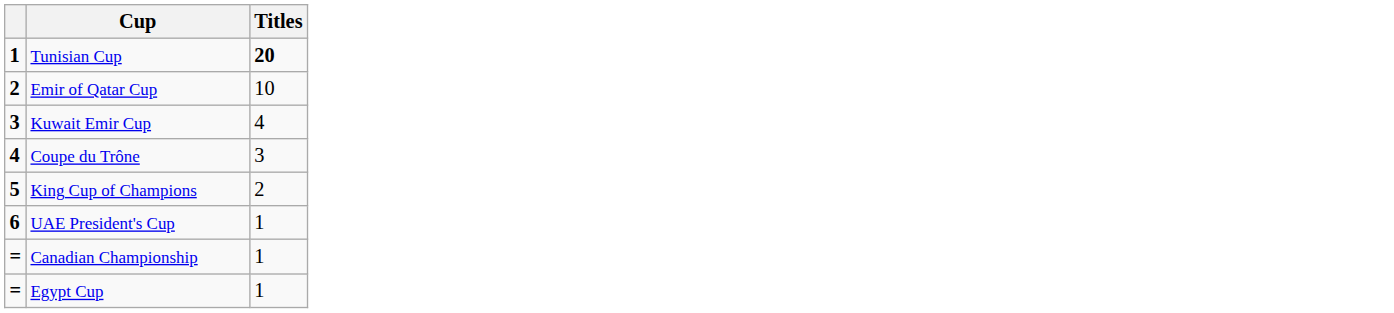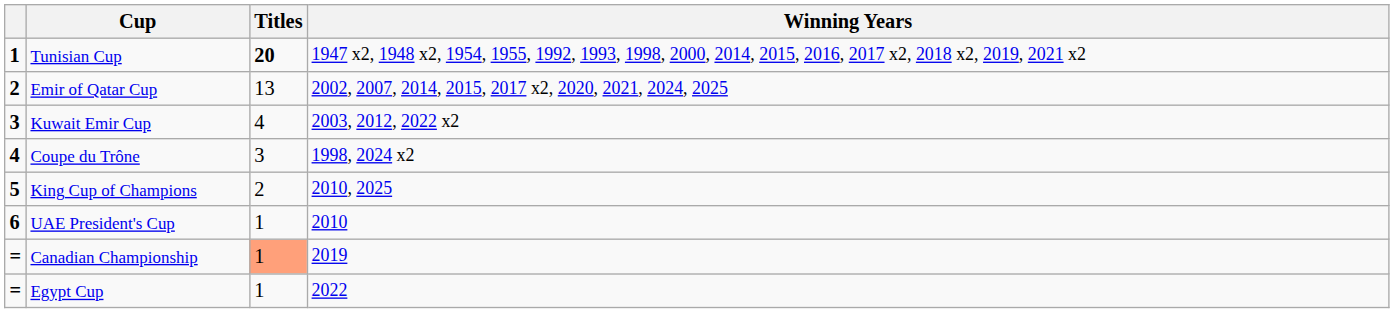+ column: Winning Years | 1947 x2, 1948 x2, 1954, 1955, 1992, 1993, 1998, 2000, 2014, 2015, 2016, 2017 x2, 2018 x2, 2019, 2021 x2 | 2002, 2007, 2014, 2015, 2017 x2, 2020, 2021, 2024, 2025 | 2003, 2012, 2022 x2 | 1998, 2024 x2 | 2010, 2025 | 2010 | 2019 | 2022
Emir of Qatar Cup | Titles: 10 -> 13
Canadian Championship | Titles: no background -> lightsalmon background
